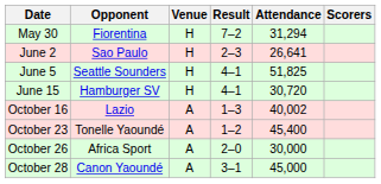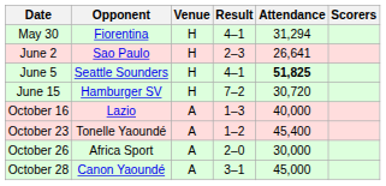May 30 | Result: 7–2 -> 4–1
June 5 | Attendance: normal -> bold
June 15 | Result: 4–1 -> 7–2
October 16 | Attendance: 40,002 -> 40,000
